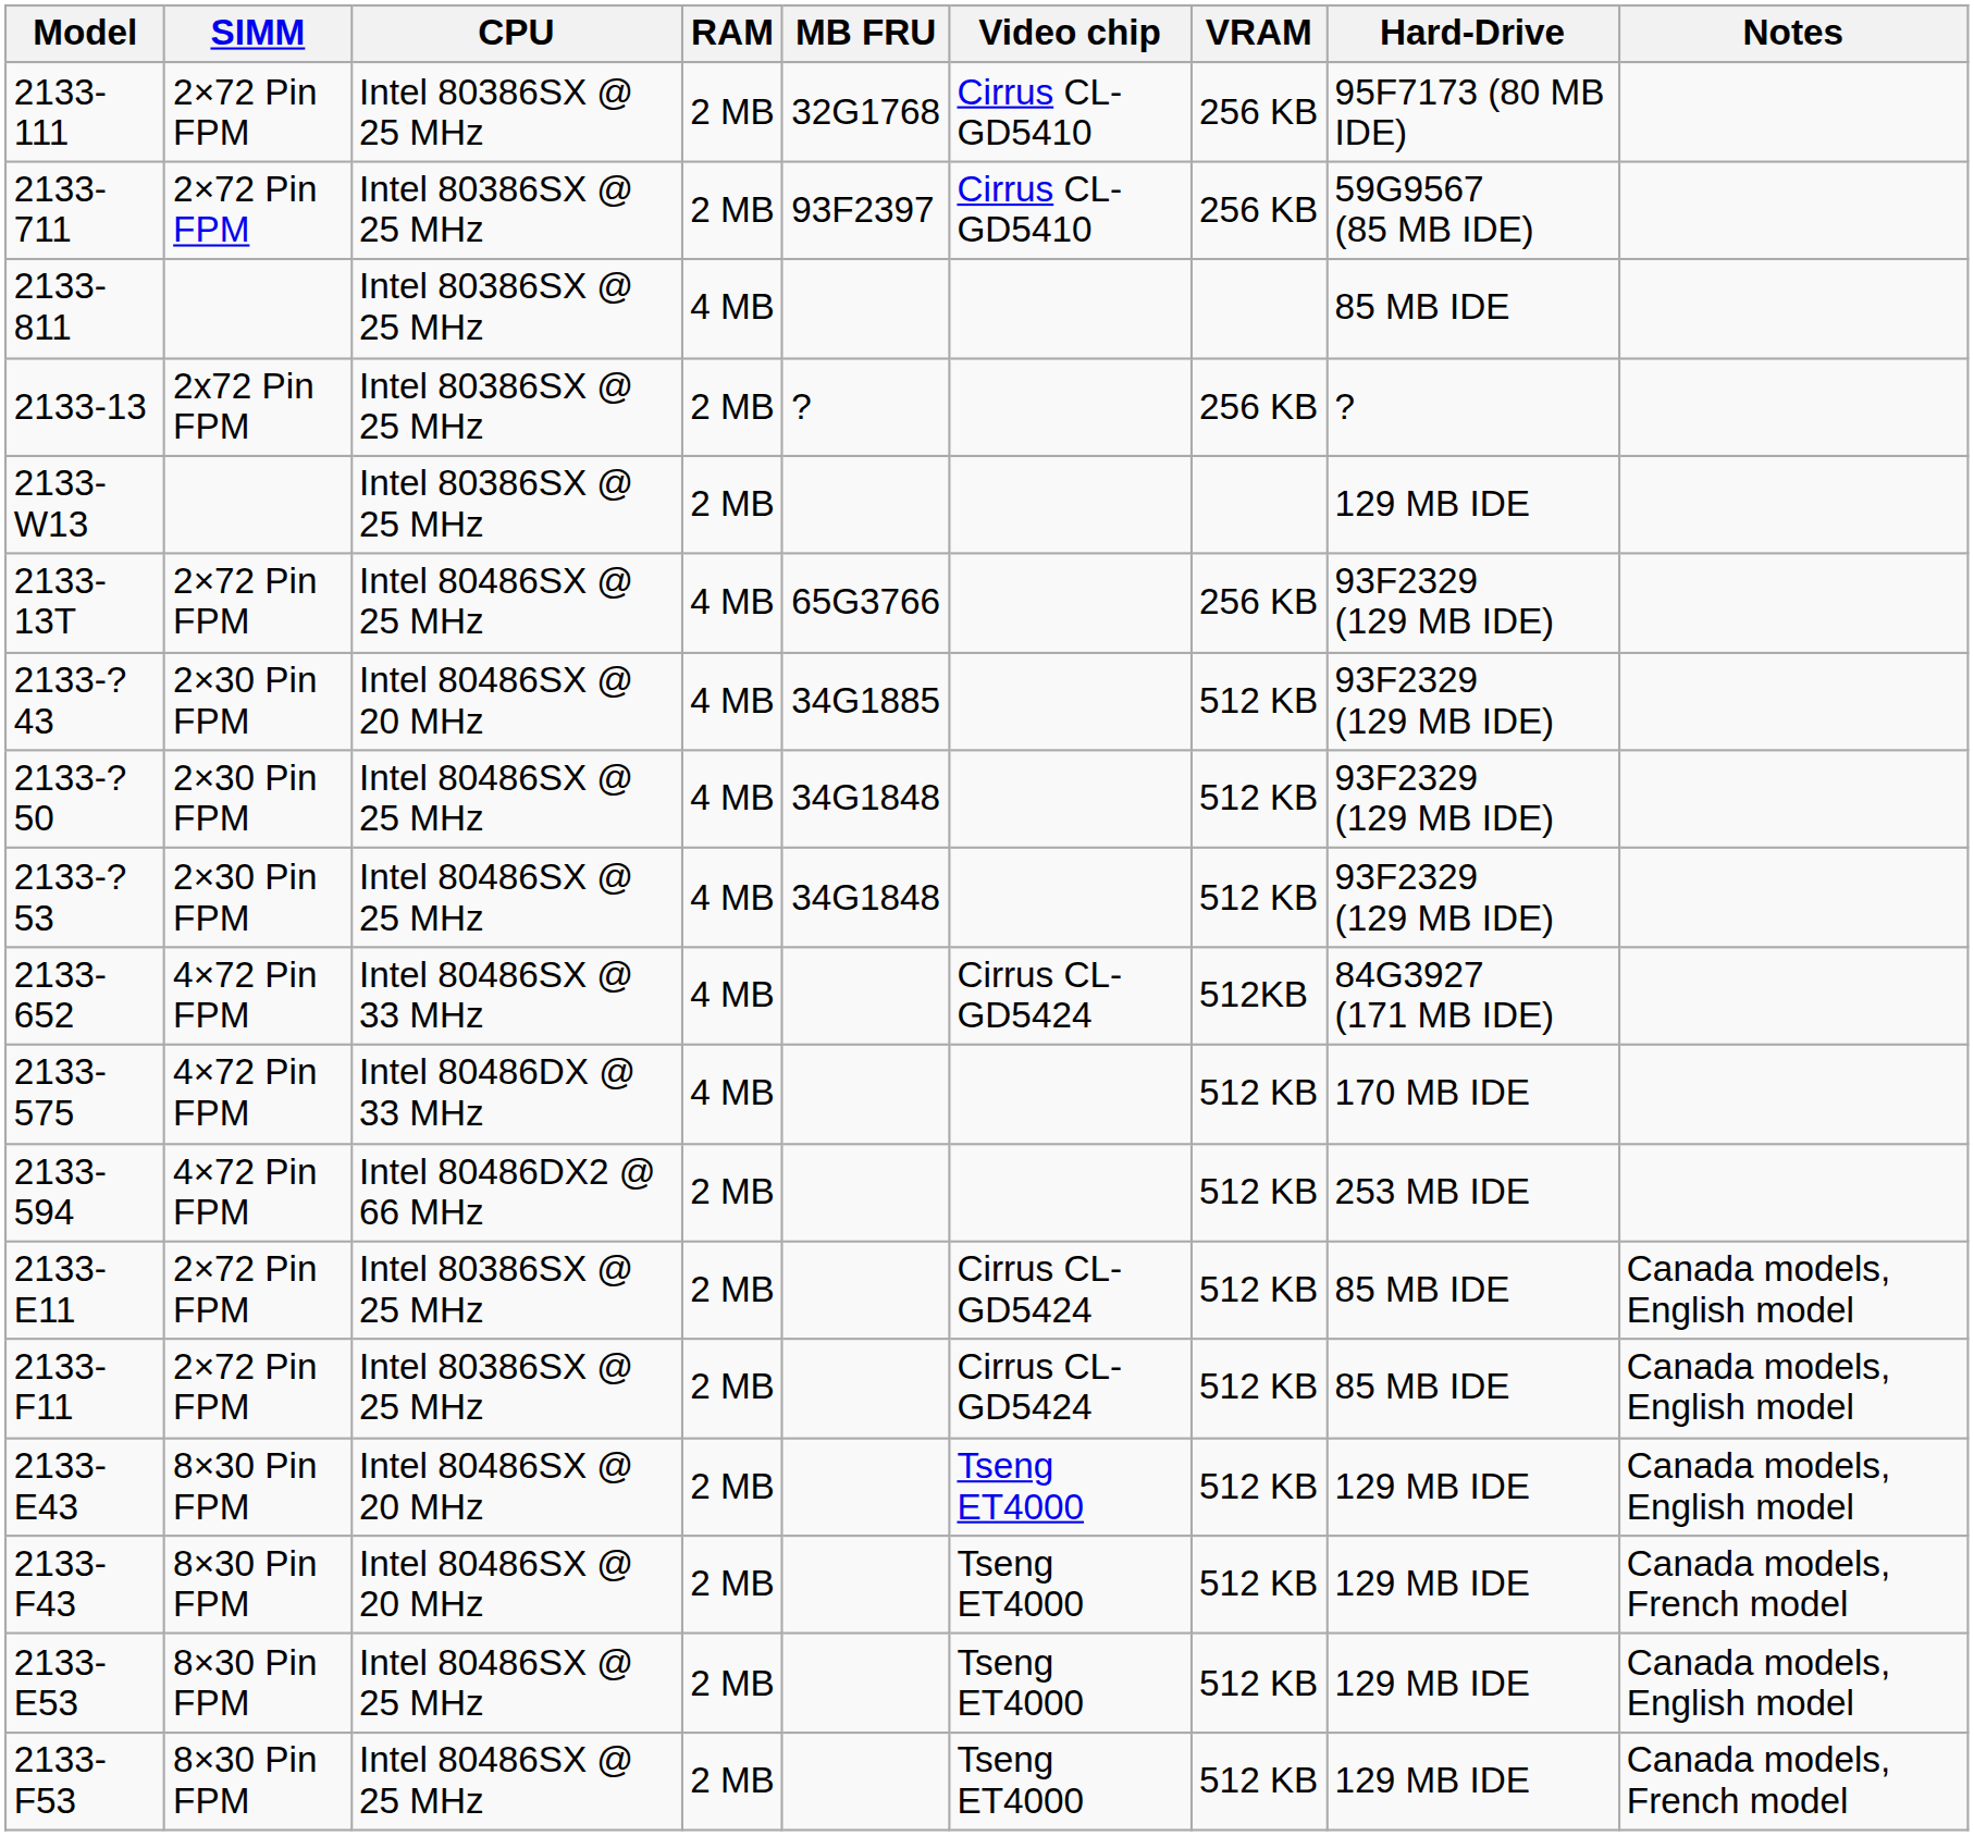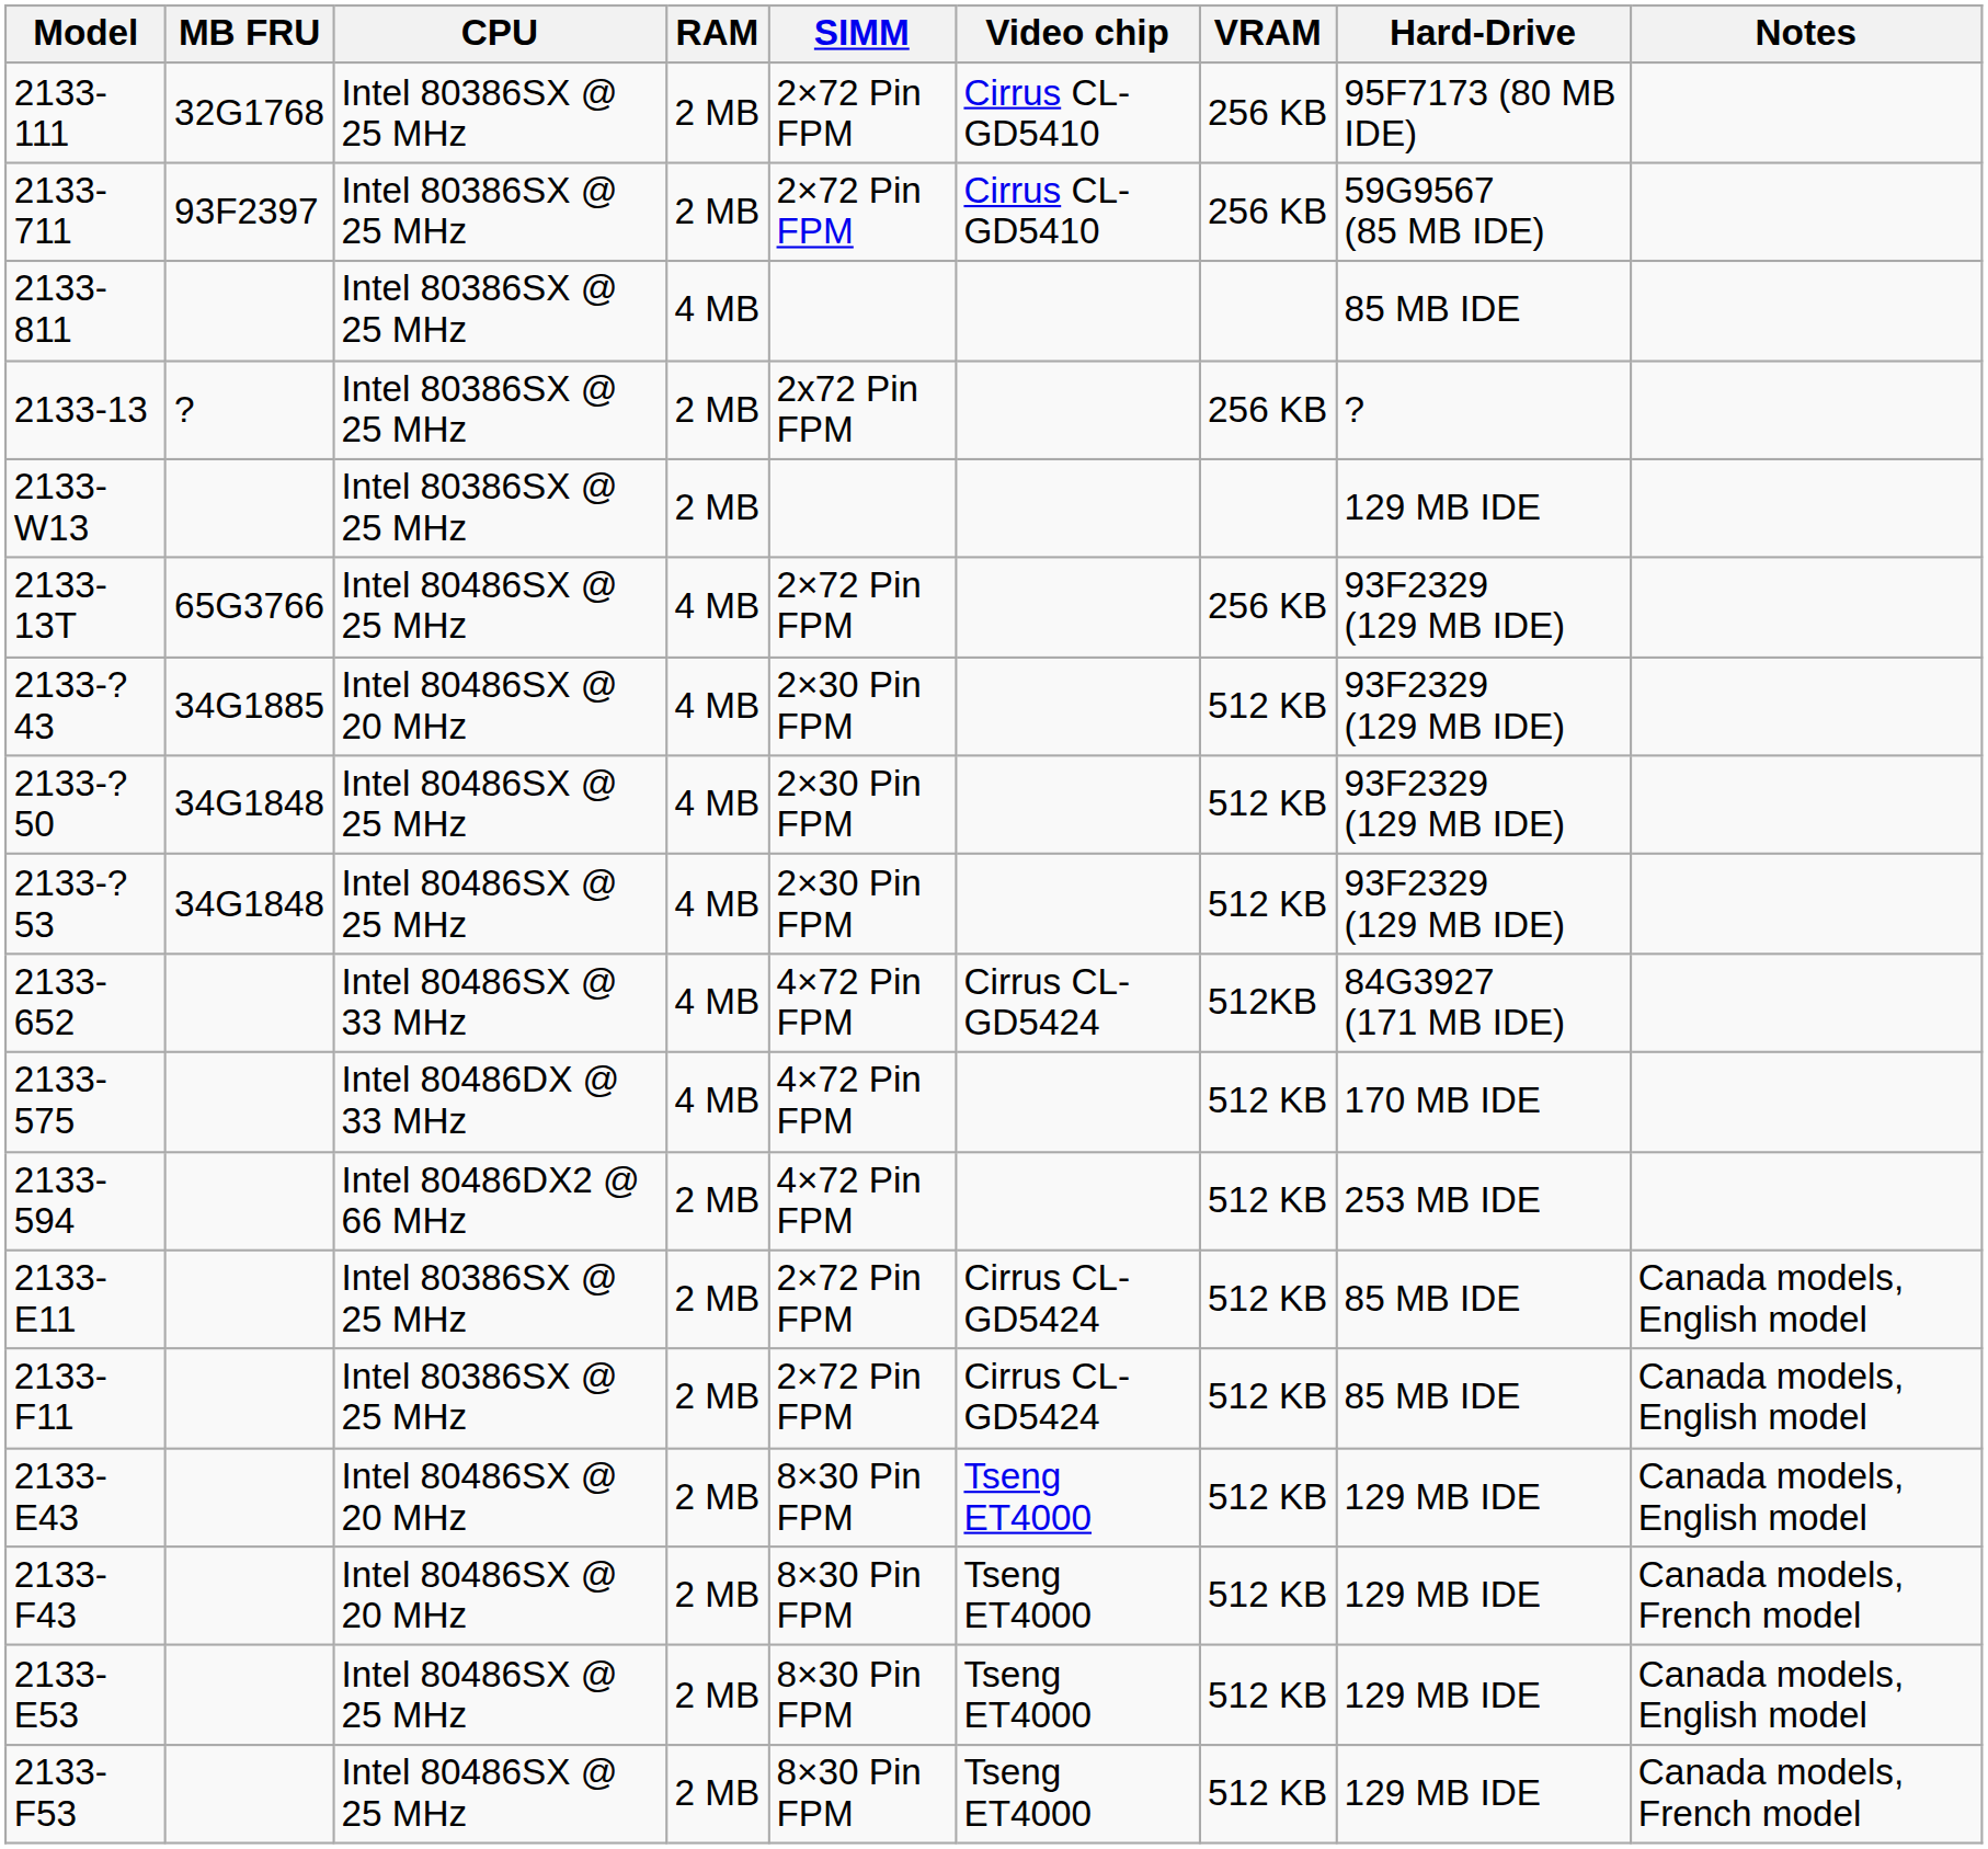columns swapped: MB FRU <-> SIMM
